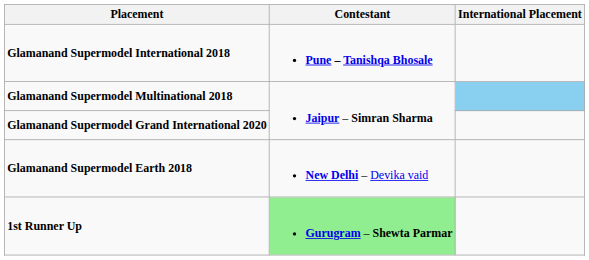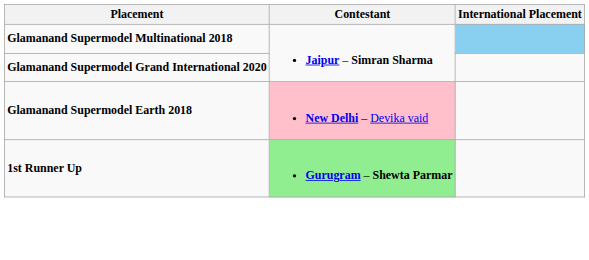- row: Glamanand Supermodel International 2018 | Pune – Tanishqa Bhosale
Glamanand Supermodel Earth 2018 | Contestant: no background -> pink background
